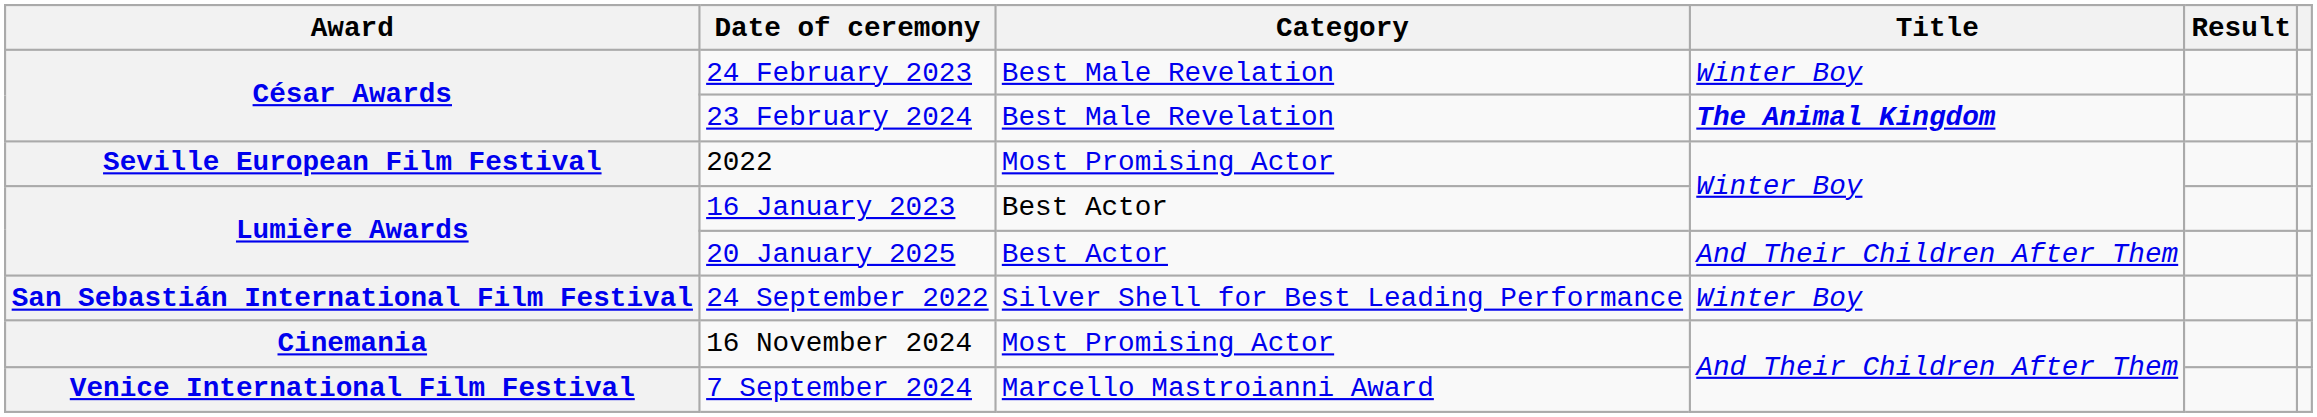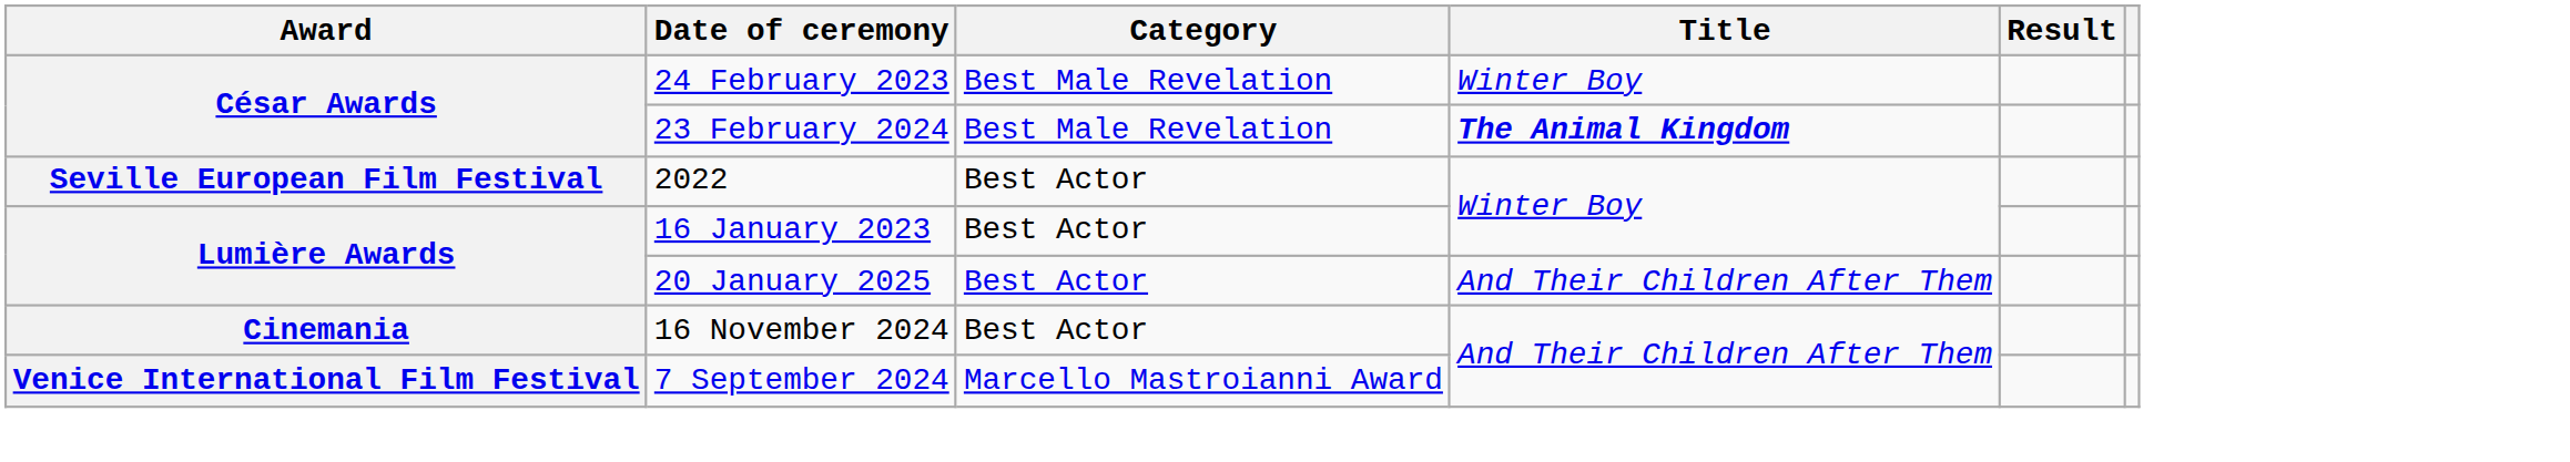2022 | Category: Most Promising Actor -> Best Actor
- row: San Sebastián International Film Festival | 24 September 2022 | Silver Shell for Best Leading Performance | Winter Boy
16 November 2024 | Category: Most Promising Actor -> Best Actor
